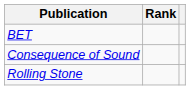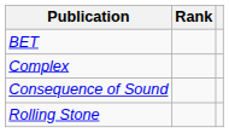+ row: Complex
